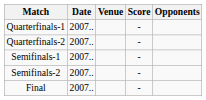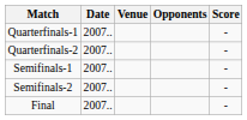columns swapped: Opponents <-> Score
